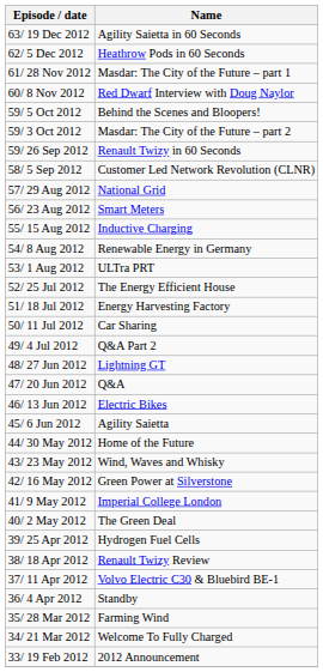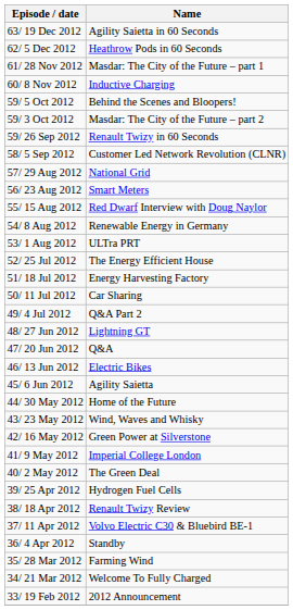60/ 8 Nov 2012 | Name: Red Dwarf Interview with Doug Naylor -> Inductive Charging
55/ 15 Aug 2012 | Name: Inductive Charging -> Red Dwarf Interview with Doug Naylor
